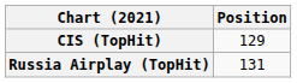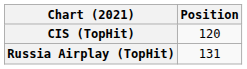CIS (TopHit) | Position: 129 -> 120
